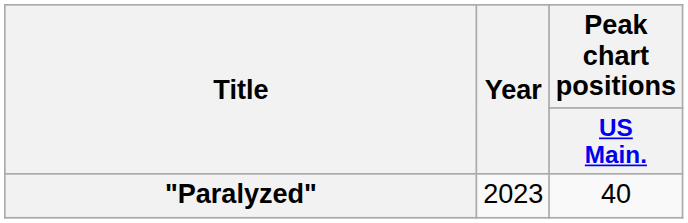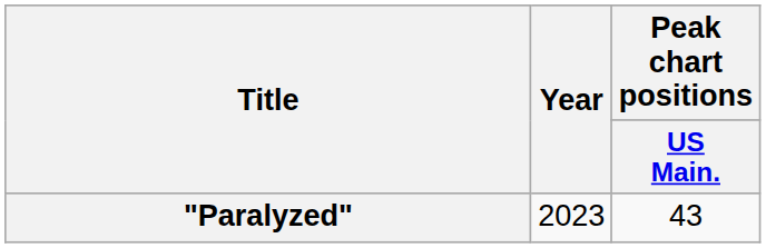"Paralyzed" | Peak chart positions / US Main.: 40 -> 43
